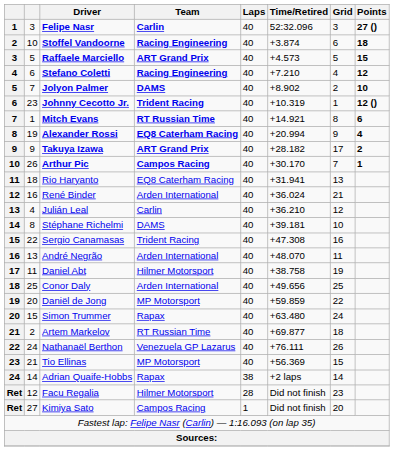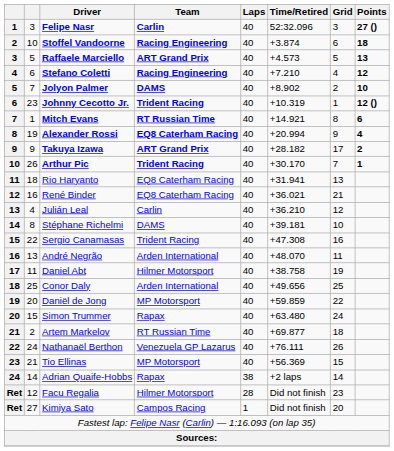Raffaele Marciello | Points: 15 -> 13
Arthur Pic | Team: Campos Racing -> Trident Racing
René Binder | Team: Arden International -> EQ8 Caterham Racing
René Binder | Time/Retired: +36.024 -> +36.021
